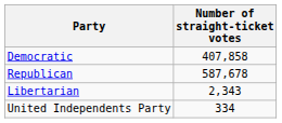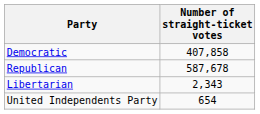United Independents Party | Number of straight-ticket votes: 334 -> 654
